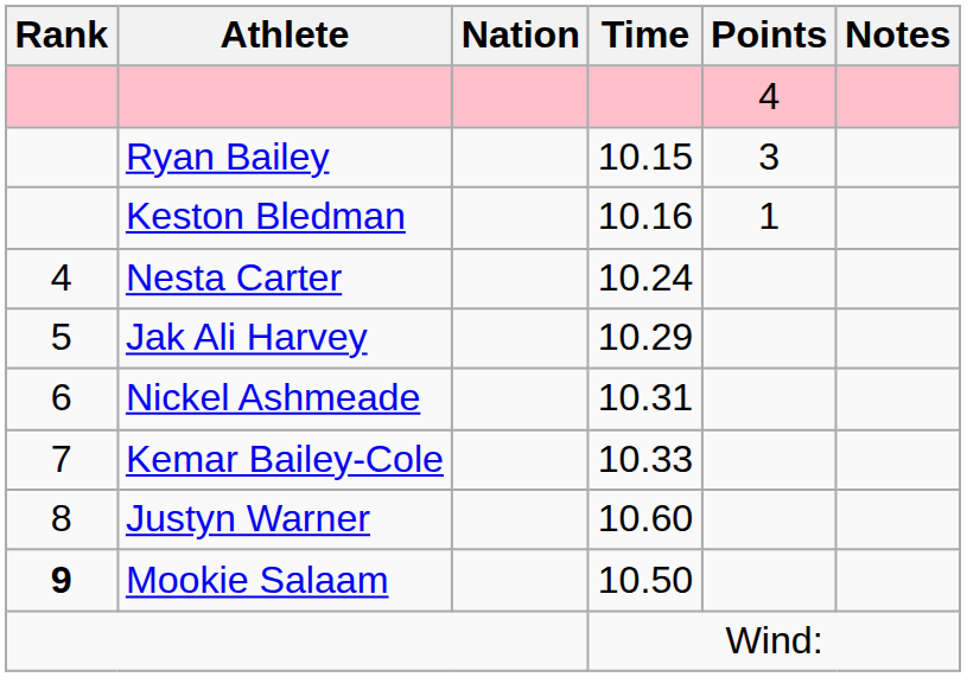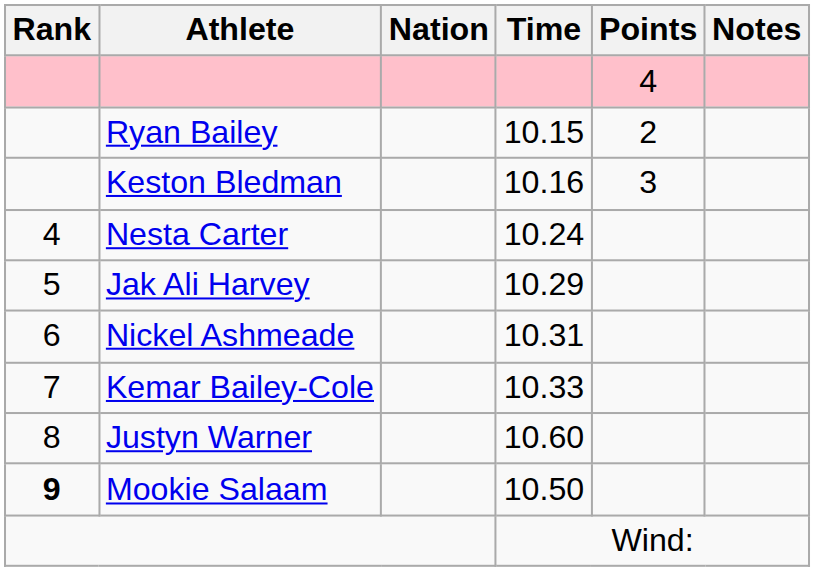Ryan Bailey | Points: 3 -> 2
Keston Bledman | Points: 1 -> 3
